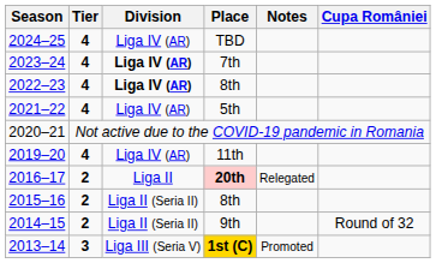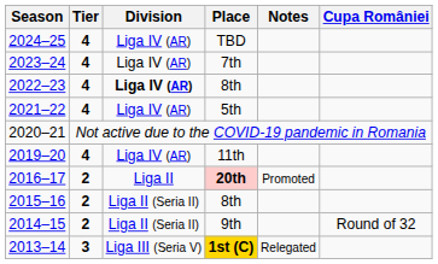7th | Division: bold -> normal
20th | Notes: Relegated -> Promoted
1st (C) | Notes: Promoted -> Relegated
